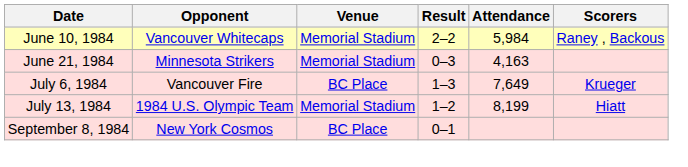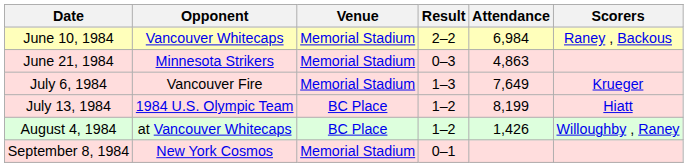June 10, 1984 | Attendance: 5,984 -> 6,984
June 21, 1984 | Attendance: 4,163 -> 4,863
July 6, 1984 | Venue: BC Place -> Memorial Stadium
July 13, 1984 | Venue: Memorial Stadium -> BC Place
+ row: August 4, 1984 | at Vancouver Whitecaps | BC Place | 1–2 | 1,426 | Willoughby , Raney
September 8, 1984 | Venue: BC Place -> Memorial Stadium
